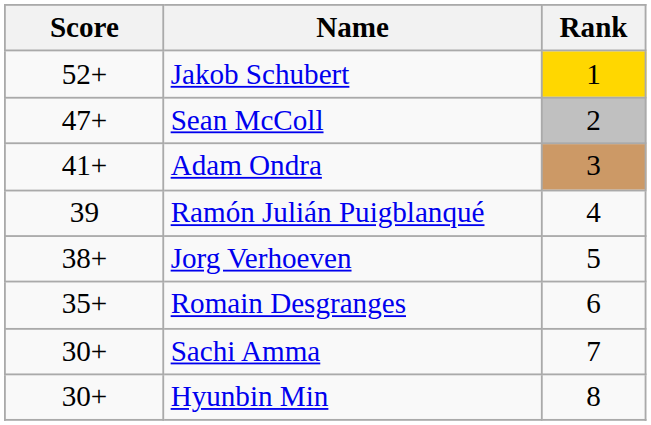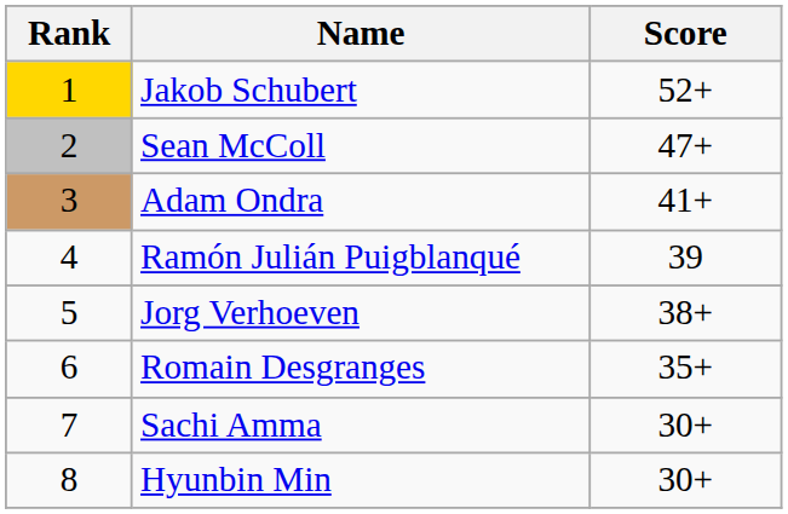columns swapped: Rank <-> Score
